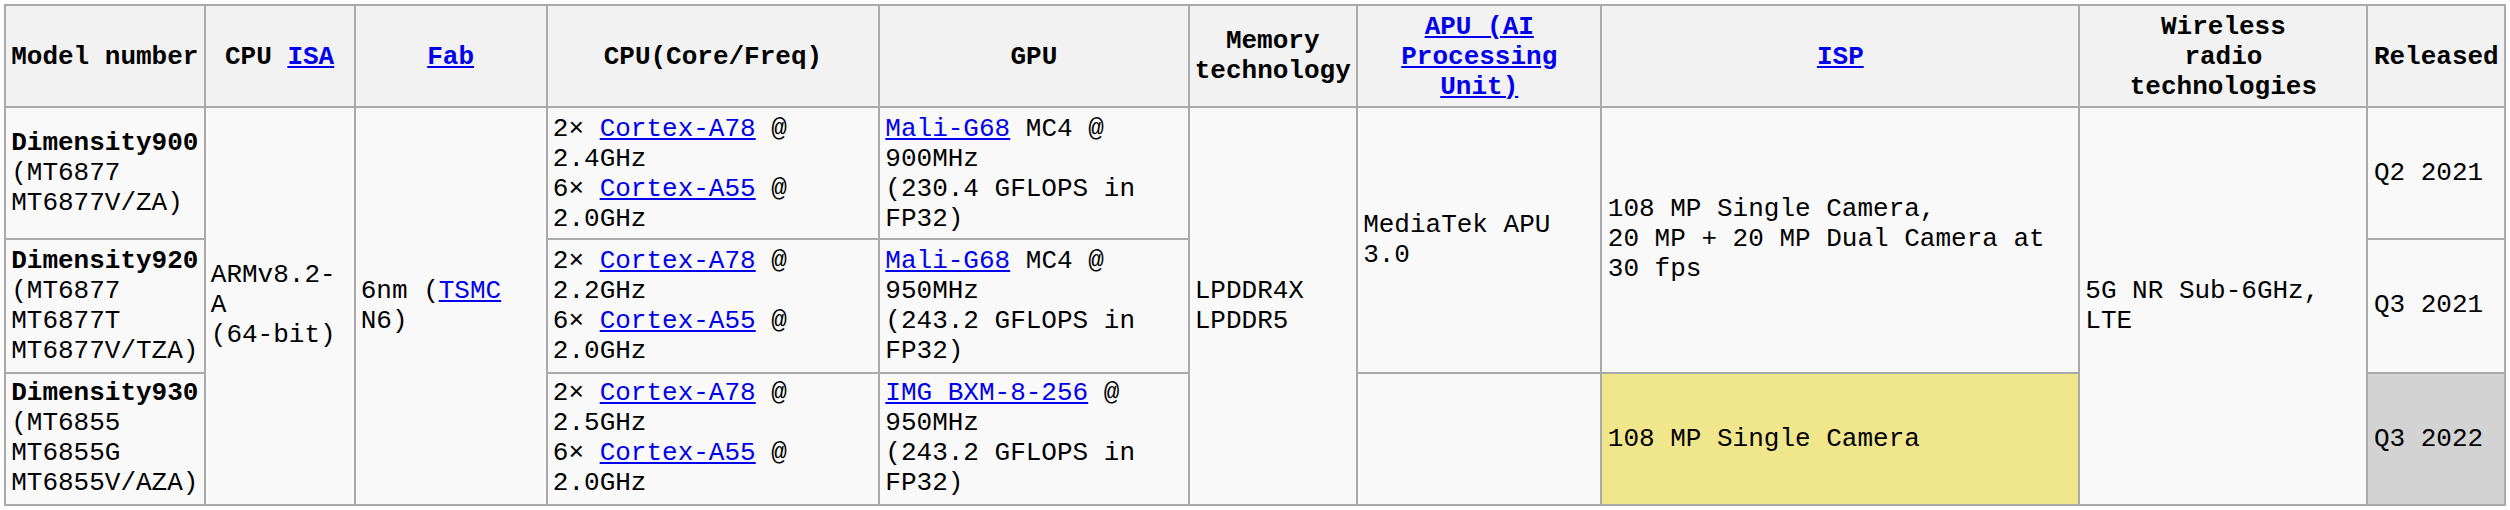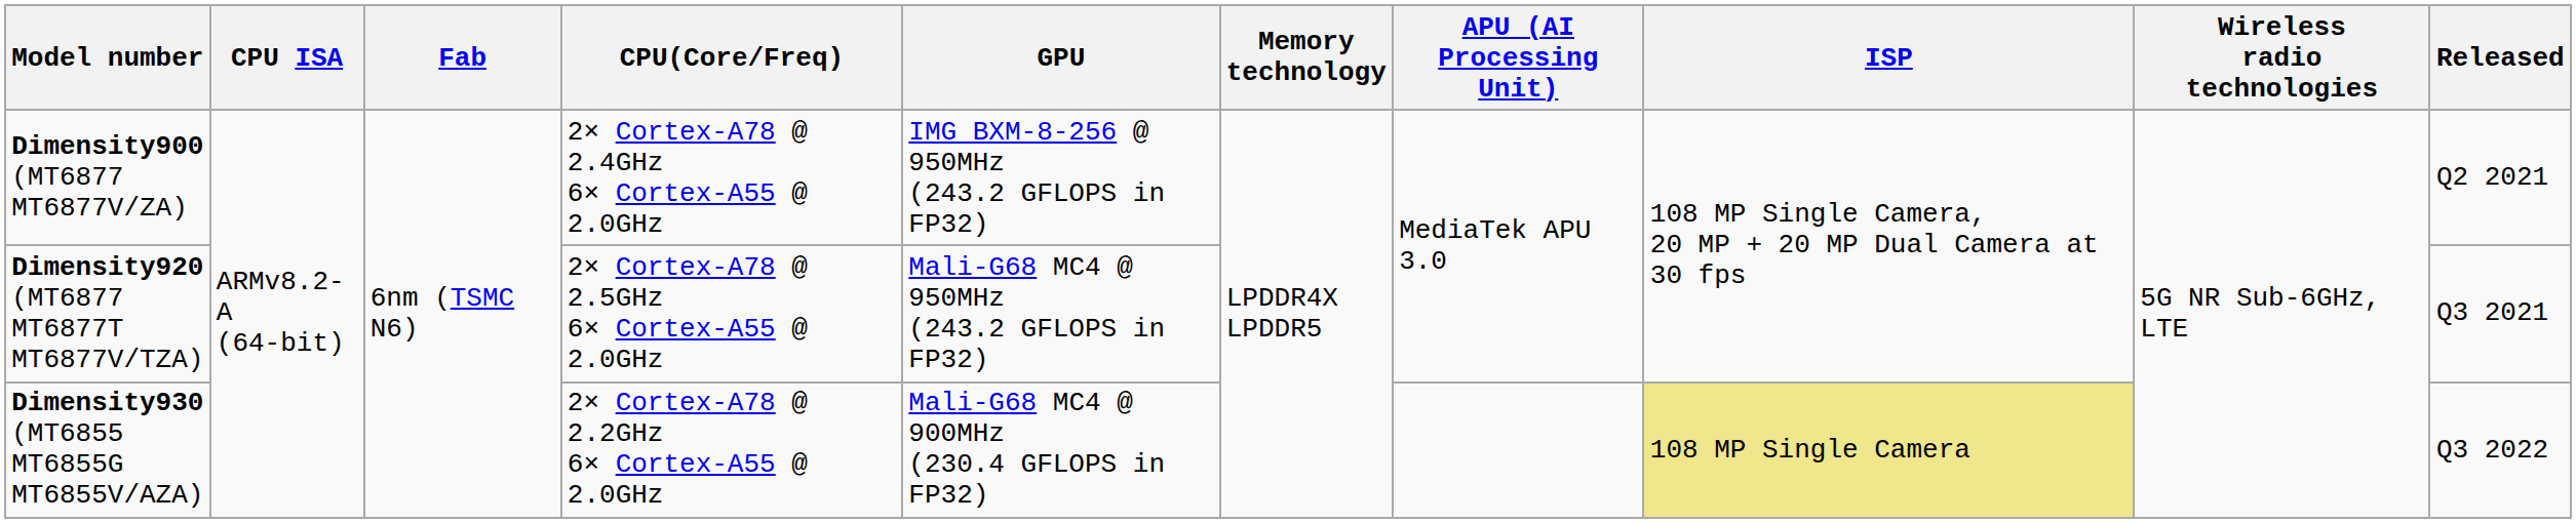Dimensity900 (MT6877 MT6877V/ZA) | GPU: Mali-G68 MC4 @ 900MHz (230.4 GFLOPS in FP32) -> IMG BXM-8-256 @ 950MHz (243.2 GFLOPS in FP32)
Dimensity920 (MT6877 MT6877T MT6877V/TZA) | CPU(Core/Freq): 2× Cortex-A78 @ 2.2GHz 6× Cortex-A55 @ 2.0GHz -> 2× Cortex-A78 @ 2.5GHz 6× Cortex-A55 @ 2.0GHz
Dimensity930 (MT6855 MT6855G MT6855V/AZA) | CPU(Core/Freq): 2× Cortex-A78 @ 2.5GHz 6× Cortex-A55 @ 2.0GHz -> 2× Cortex-A78 @ 2.2GHz 6× Cortex-A55 @ 2.0GHz
Dimensity930 (MT6855 MT6855G MT6855V/AZA) | GPU: IMG BXM-8-256 @ 950MHz (243.2 GFLOPS in FP32) -> Mali-G68 MC4 @ 900MHz (230.4 GFLOPS in FP32)
Dimensity930 (MT6855 MT6855G MT6855V/AZA) | Released: lightgrey background -> no background
